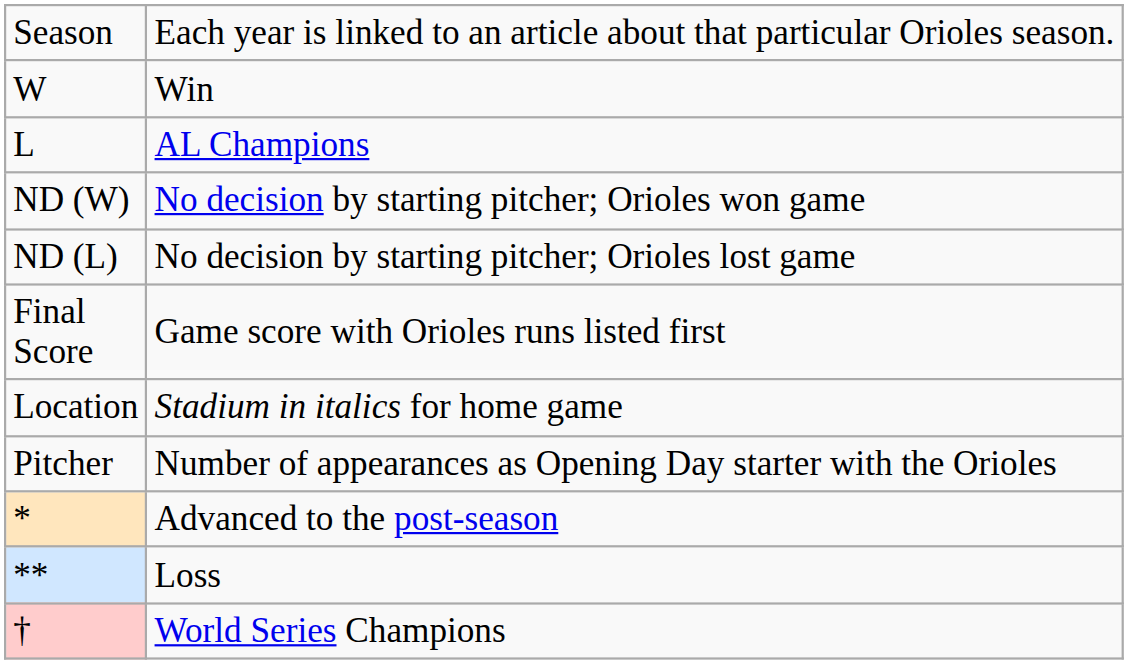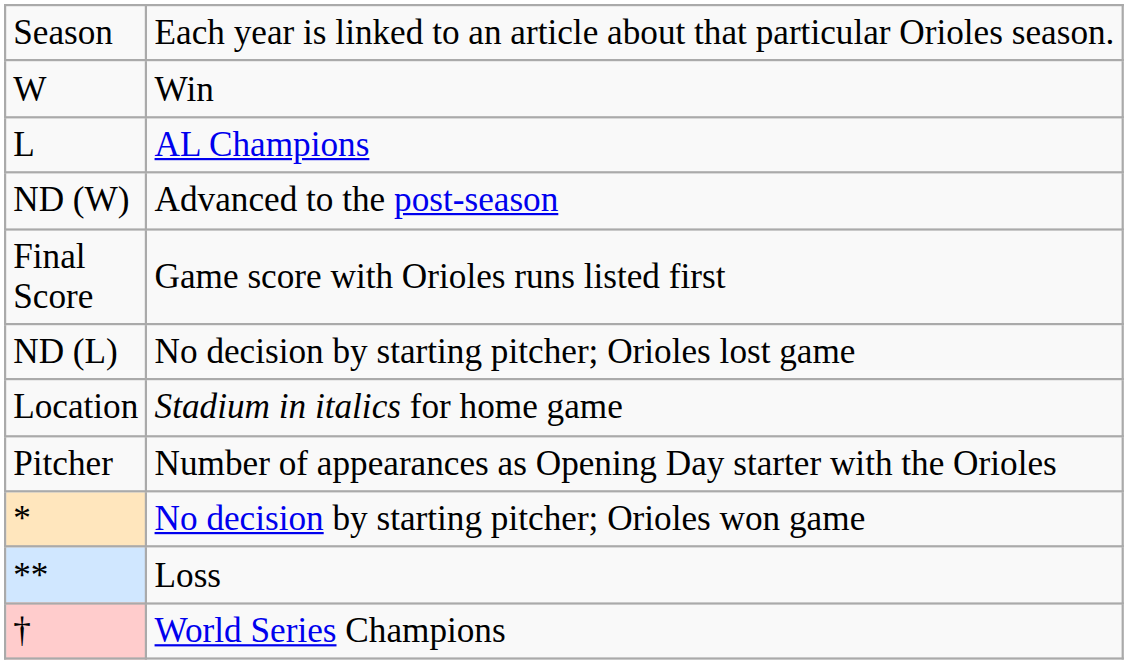ND (W) | column 2: No decision by starting pitcher; Orioles won game -> Advanced to the post-season
rows swapped: ND (L) <-> Final Score
* | column 2: Advanced to the post-season -> No decision by starting pitcher; Orioles won game
